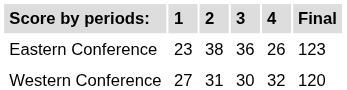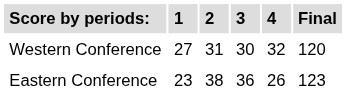rows swapped: Western Conference <-> Eastern Conference
